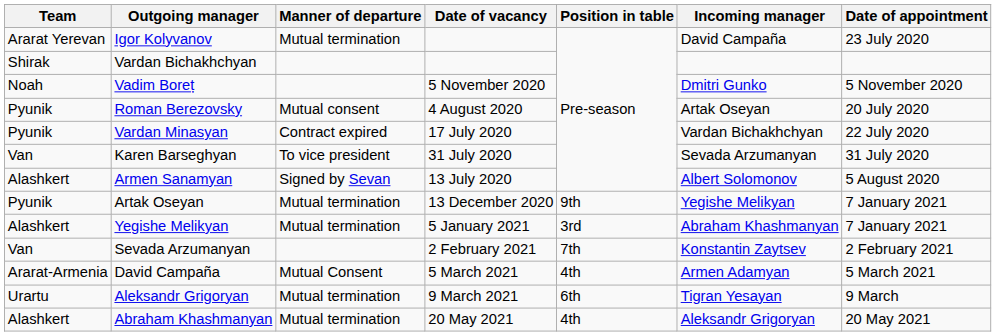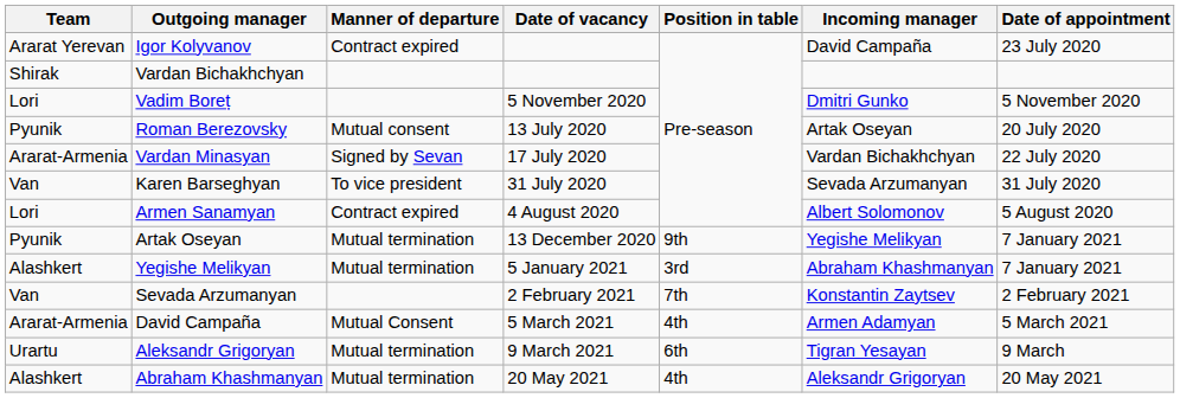Igor Kolyvanov | Manner of departure: Mutual termination -> Contract expired
Vadim Boreț | Team: Noah -> Lori
Roman Berezovsky | Date of vacancy: 4 August 2020 -> 13 July 2020
Vardan Minasyan | Team: Pyunik -> Ararat-Armenia
Vardan Minasyan | Manner of departure: Contract expired -> Signed by Sevan
Armen Sanamyan | Team: Alashkert -> Lori
Armen Sanamyan | Manner of departure: Signed by Sevan -> Contract expired
Armen Sanamyan | Date of vacancy: 13 July 2020 -> 4 August 2020
